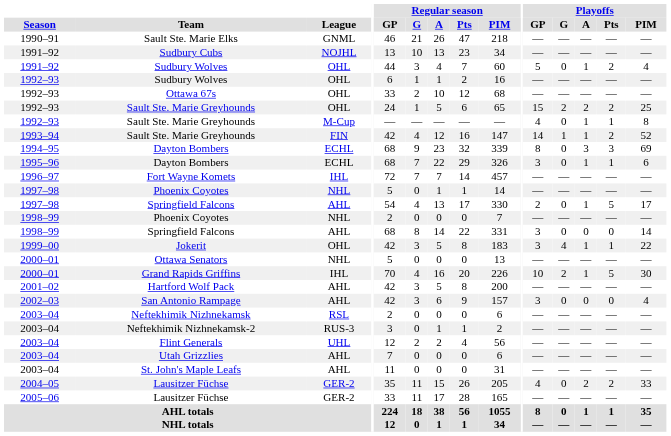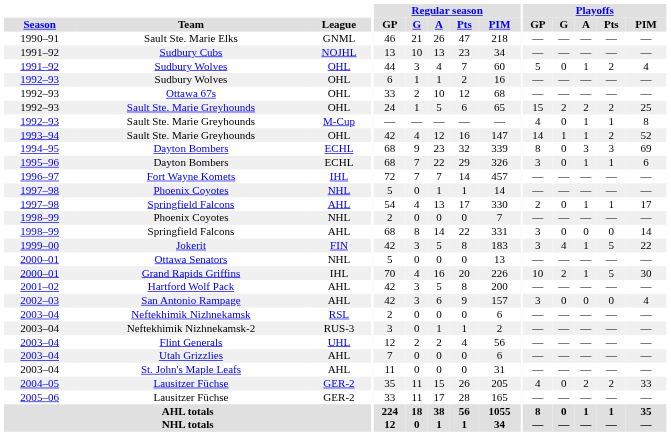1993–94 / Sault Ste. Marie Greyhounds | League: FIN -> OHL
1997–98 / Springfield Falcons | Playoffs / Pts: 5 -> 1
Jokerit | League: OHL -> FIN
Jokerit | Playoffs / Pts: 1 -> 5
